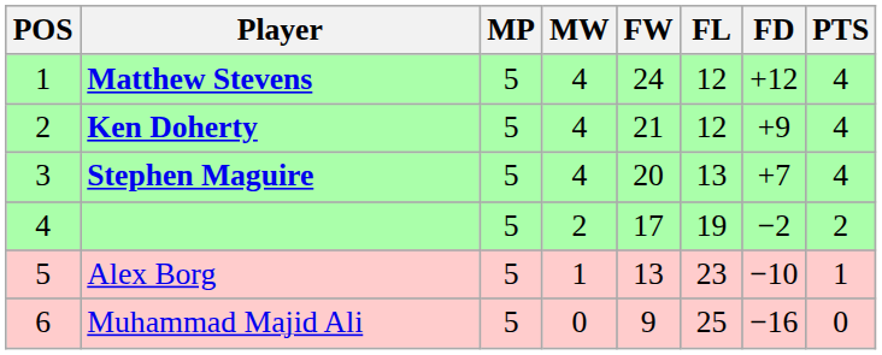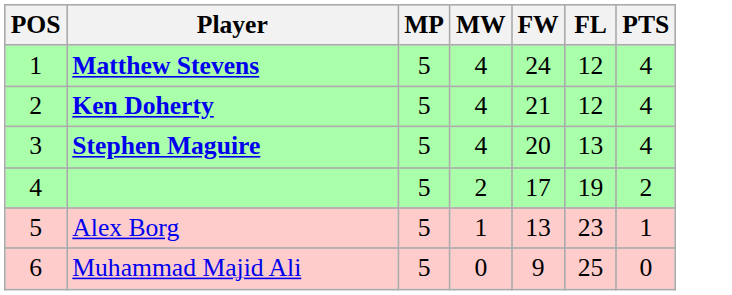- column: FD | +12 | +9 | +7 | −2 | −10 | −16
